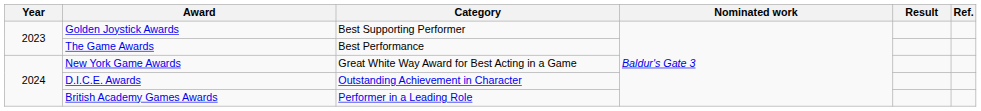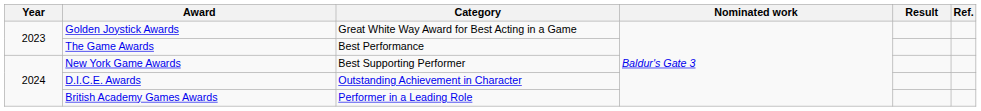Golden Joystick Awards | Category: Best Supporting Performer -> Great White Way Award for Best Acting in a Game
New York Game Awards | Category: Great White Way Award for Best Acting in a Game -> Best Supporting Performer
